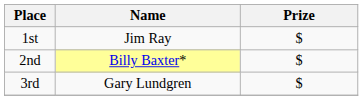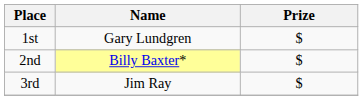1st | Name: Jim Ray -> Gary Lundgren
3rd | Name: Gary Lundgren -> Jim Ray
